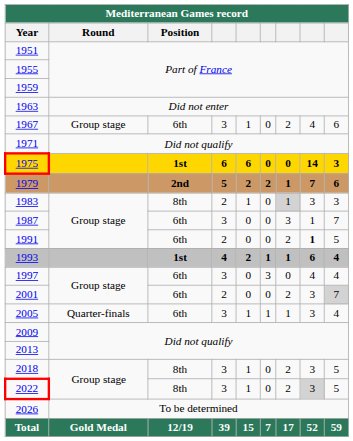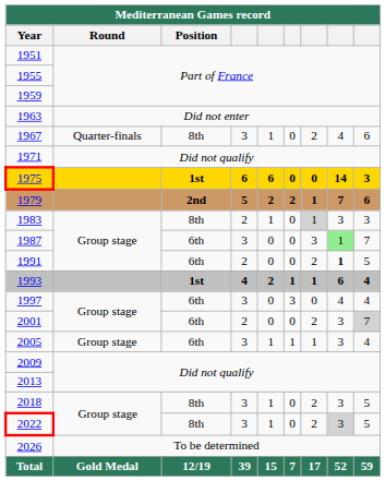1967 | Round: Group stage -> Quarter-finals
1967 | Position: 6th -> 8th
1987 | column 8: no background -> lightgreen background
2005 | Round: Quarter-finals -> Group stage
